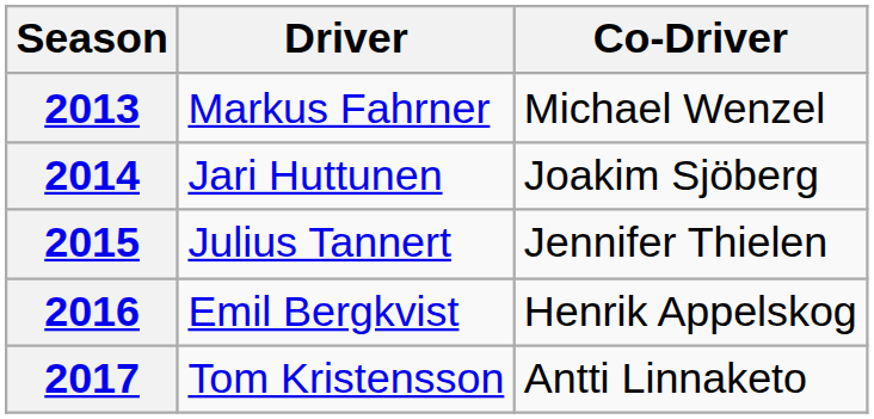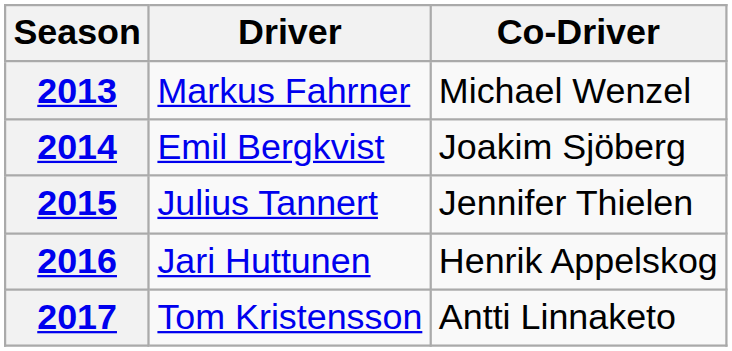2014 | Driver: Jari Huttunen -> Emil Bergkvist
2016 | Driver: Emil Bergkvist -> Jari Huttunen
